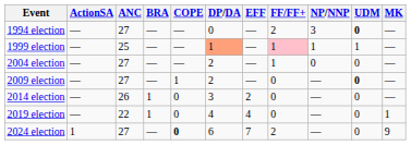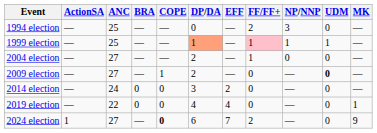1994 election | ANC: 27 -> 25
1994 election | UDM: bold -> normal
2014 election | ANC: 26 -> 24
2014 election | BRA: 1 -> 0
2019 election | BRA: 1 -> 0
